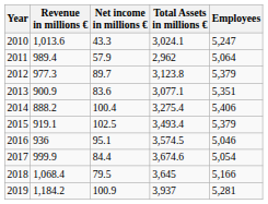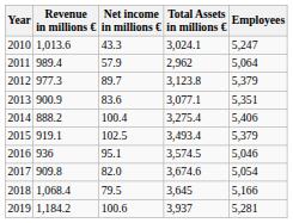2017 | Revenue in millions €: 999.9 -> 909.8
2017 | Net income in millions €: 84.4 -> 82.0
2019 | Net income in millions €: 100.9 -> 100.6
